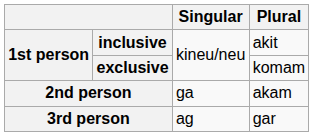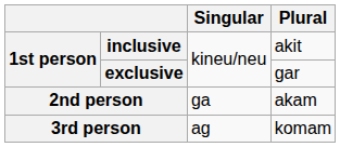exclusive | Plural: komam -> gar
3rd person | Plural: gar -> komam
